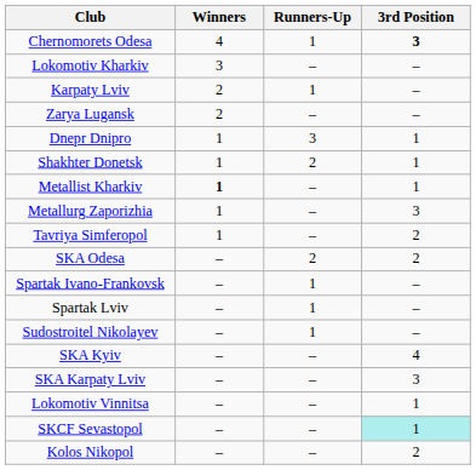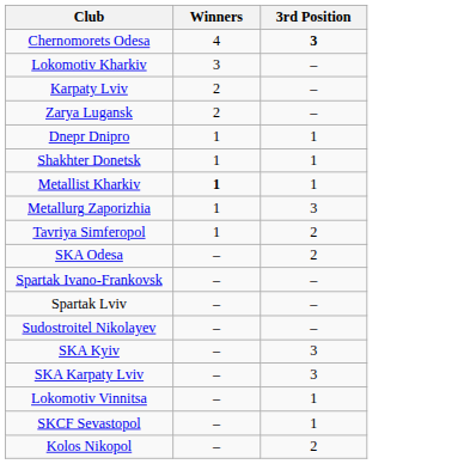- column: Runners-Up | 1 | – | 1 | – | 3 | 2 | – | – | – | 2 | 1 | 1 | 1 | – | – | – | – | –
SKA Kyiv | 3rd Position: 4 -> 3
SKCF Sevastopol | 3rd Position: paleturquoise background -> no background
